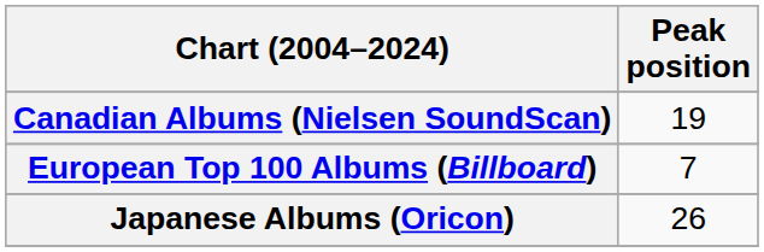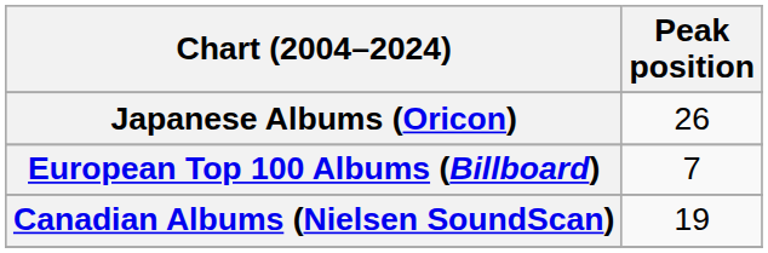rows swapped: Canadian Albums (Nielsen SoundScan) <-> Japanese Albums (Oricon)
